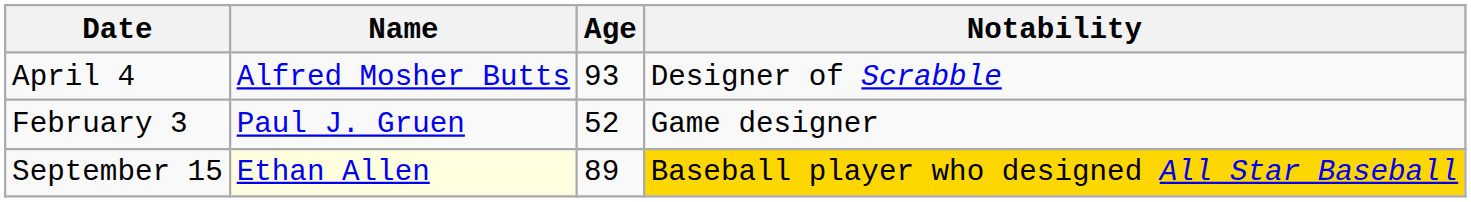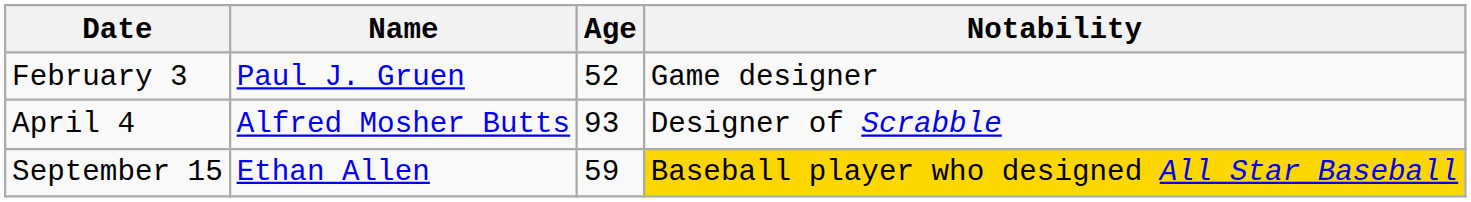rows swapped: February 3 <-> April 4
September 15 | Name: lightyellow background -> no background
September 15 | Age: 89 -> 59
